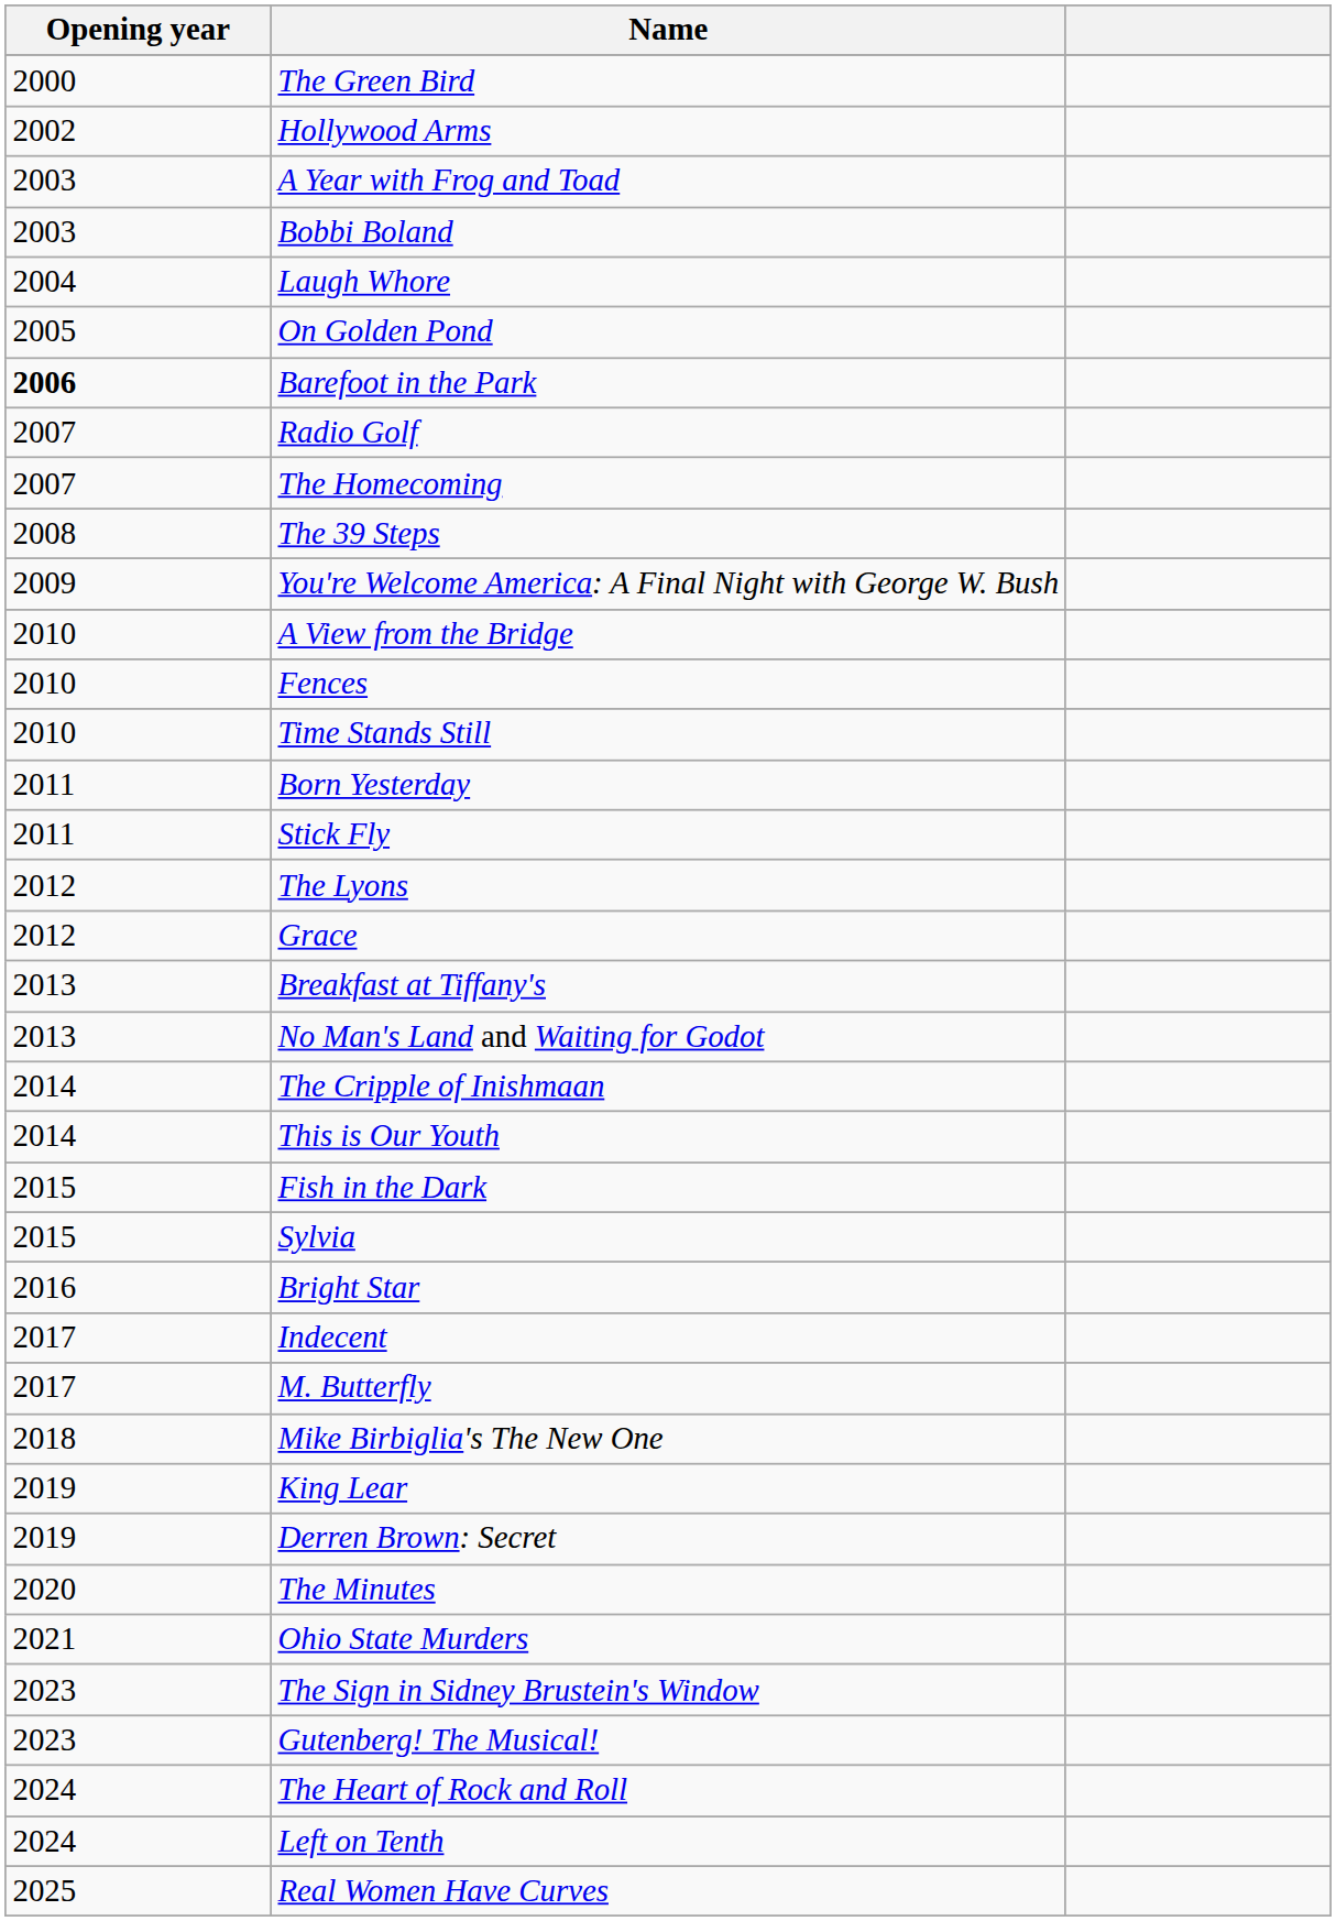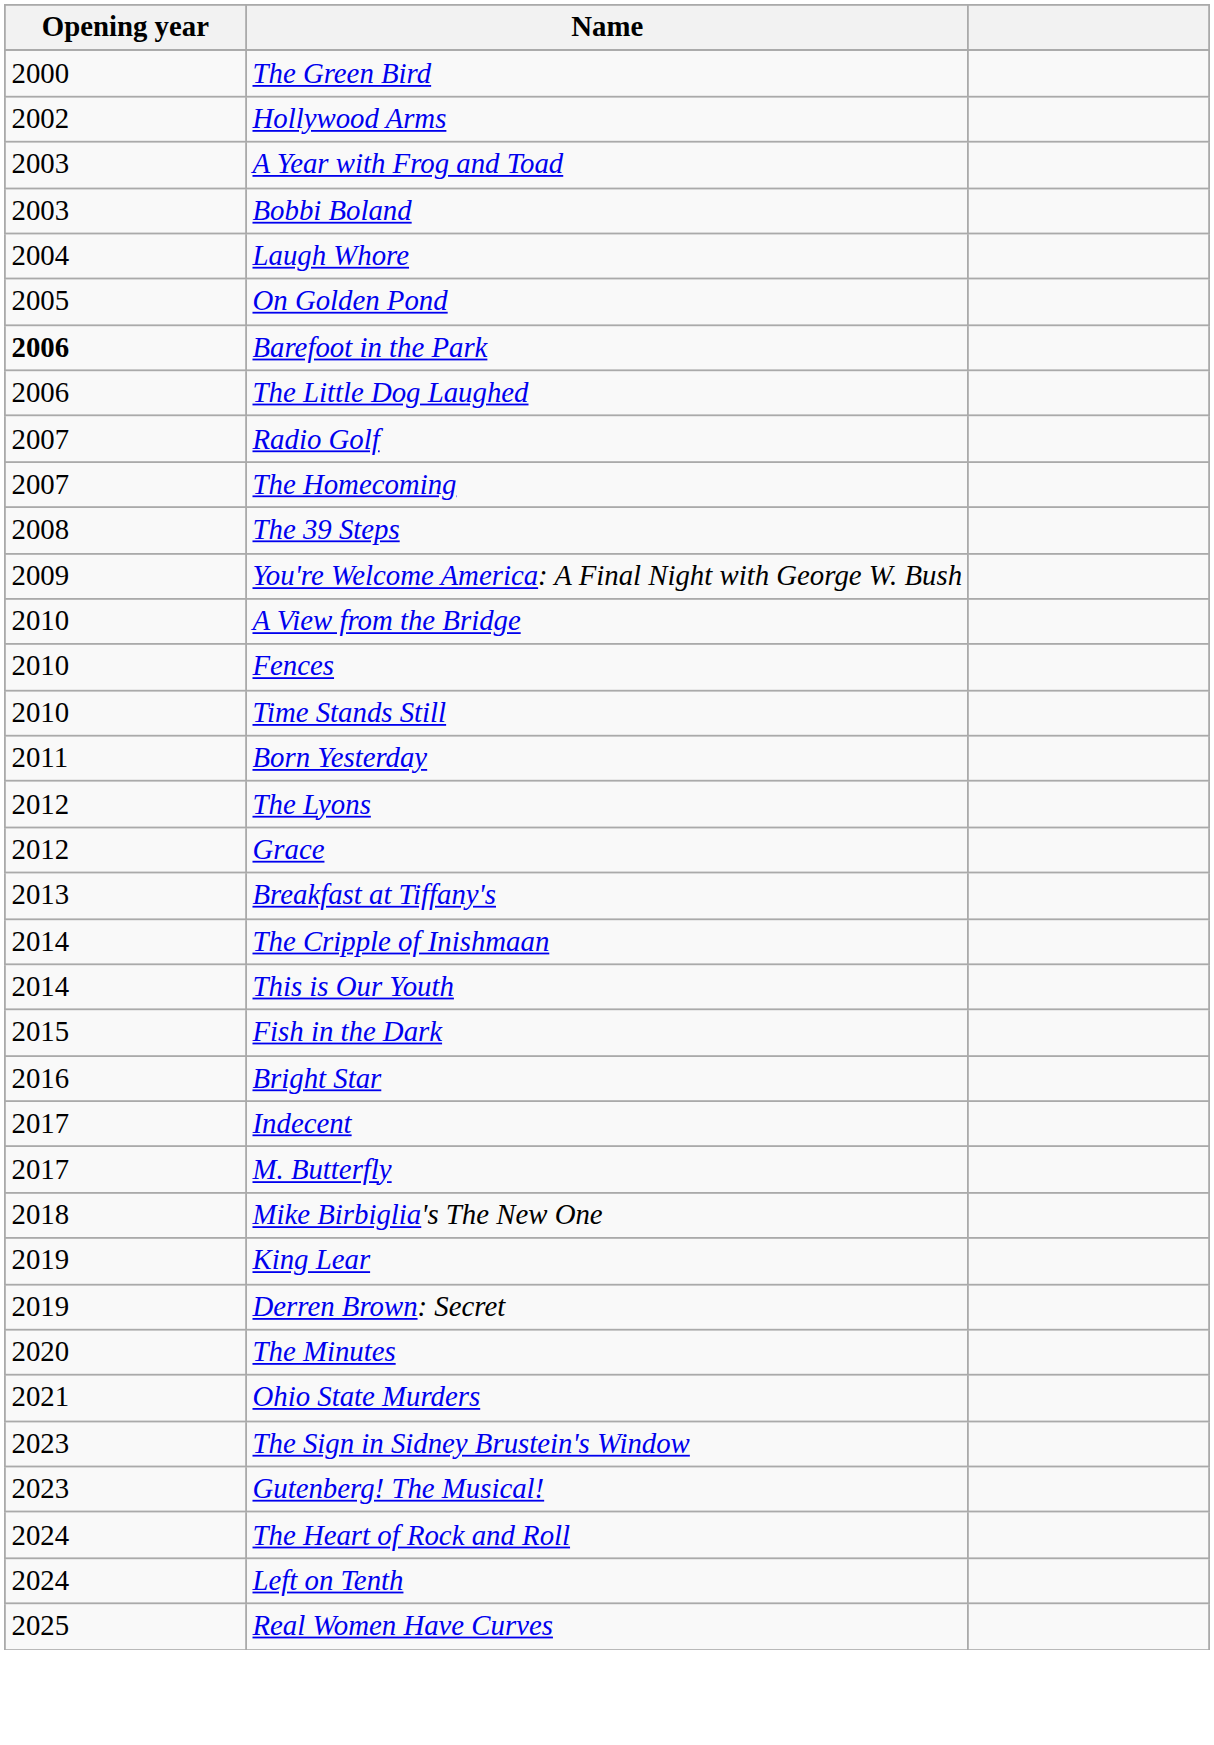+ row: 2006 | The Little Dog Laughed
- row: 2011 | Stick Fly
- row: 2013 | No Man's Land and Waiting for Godot
- row: 2015 | Sylvia
